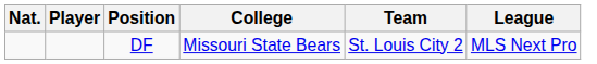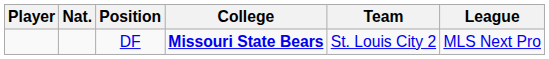columns swapped: Player <-> Nat.
DF | College: normal -> bold
